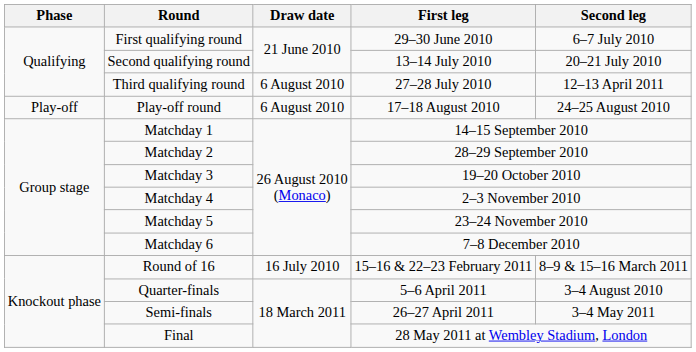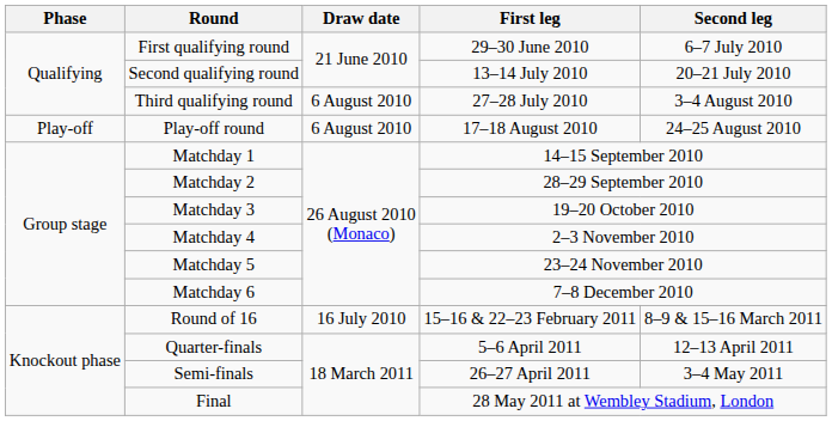Third qualifying round | Second leg: 12–13 April 2011 -> 3–4 August 2010
Quarter-finals | Second leg: 3–4 August 2010 -> 12–13 April 2011
